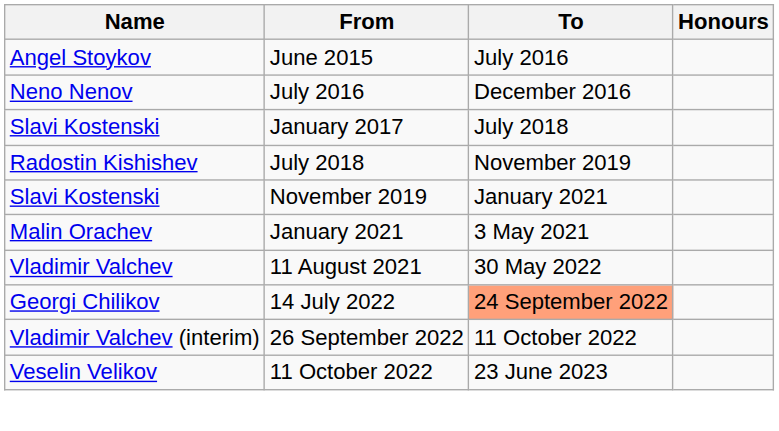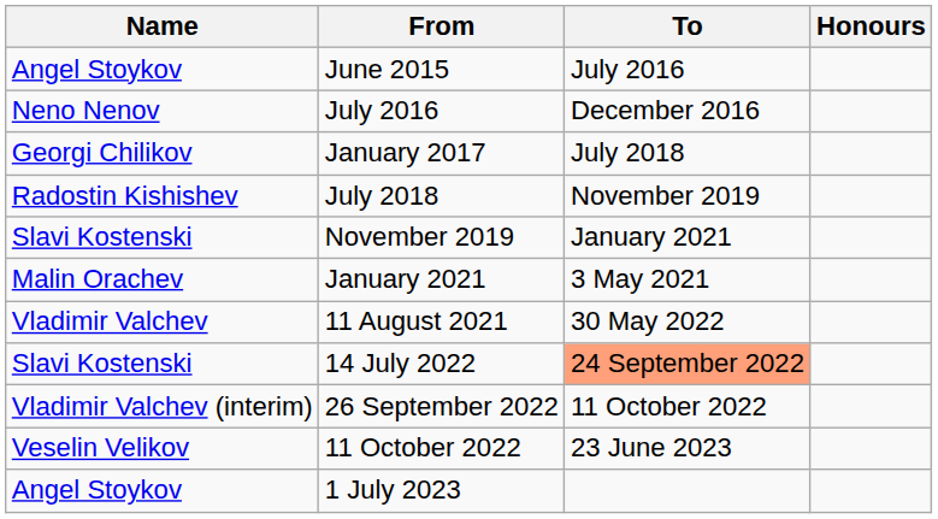January 2017 | Name: Slavi Kostenski -> Georgi Chilikov
14 July 2022 | Name: Georgi Chilikov -> Slavi Kostenski
+ row: Angel Stoykov | 1 July 2023
